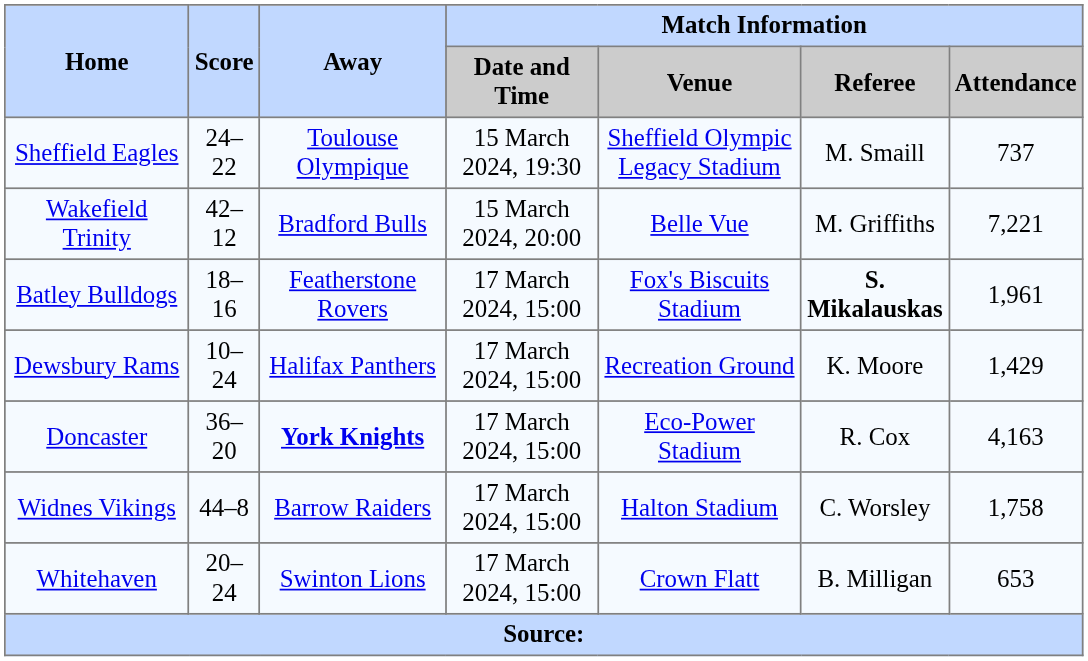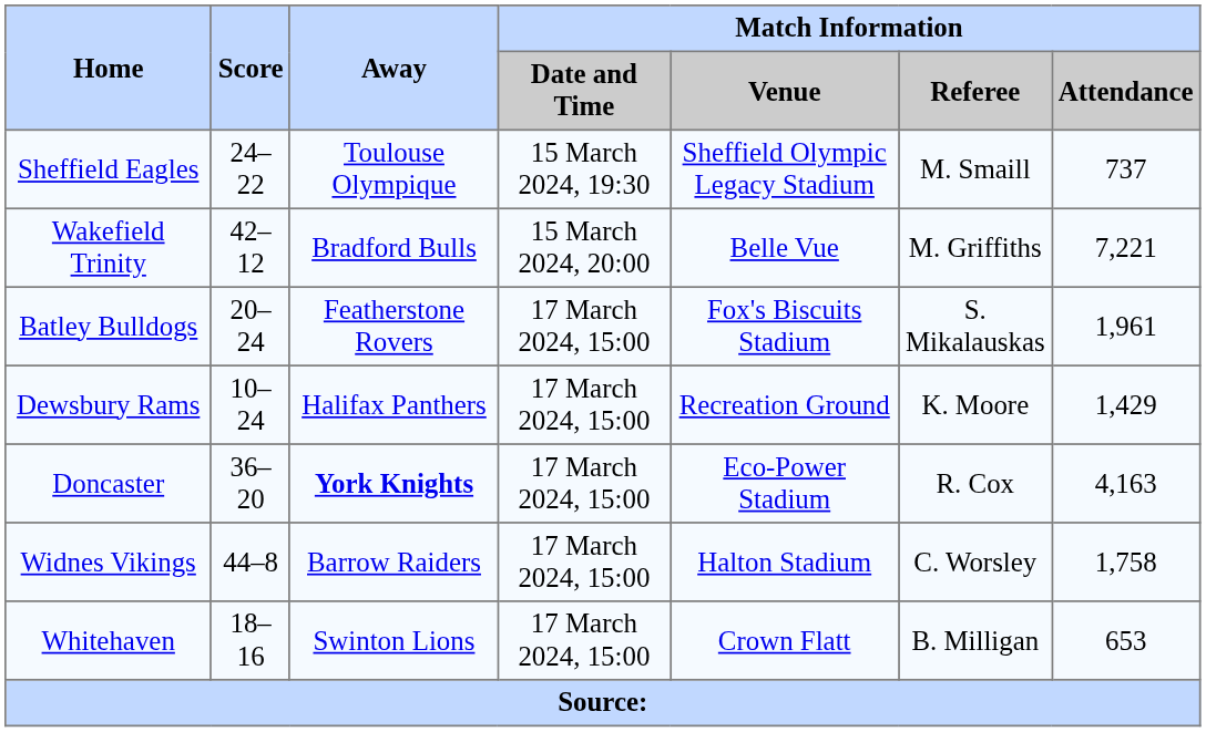Batley Bulldogs | Score: 18–16 -> 20–24
Batley Bulldogs | Match Information / Referee: bold -> normal
Whitehaven | Score: 20–24 -> 18–16
